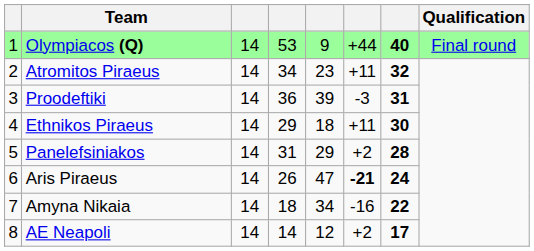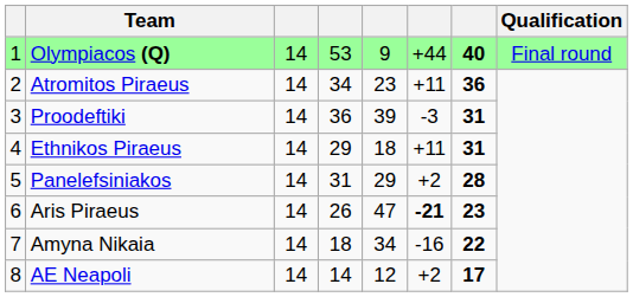Atromitos Piraeus | column 7: 32 -> 36
Ethnikos Piraeus | column 7: 30 -> 31
Aris Piraeus | column 7: 24 -> 23
